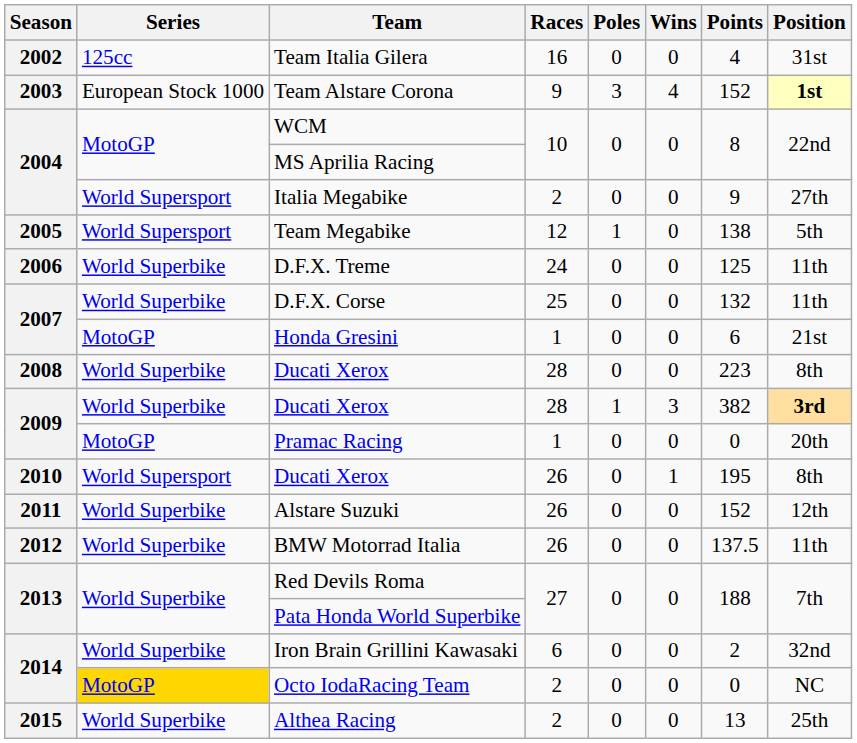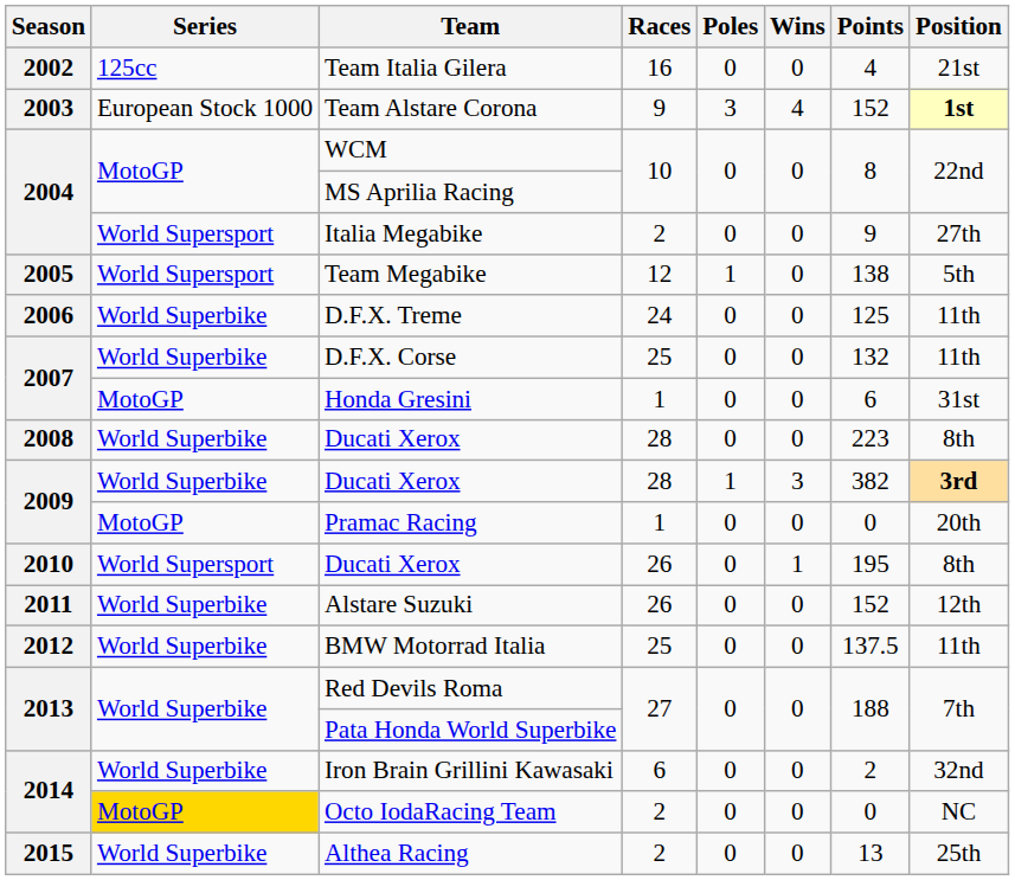Team Italia Gilera | Position: 31st -> 21st
Honda Gresini | Position: 21st -> 31st
BMW Motorrad Italia | Races: 26 -> 25
